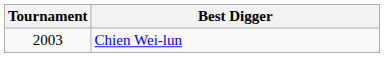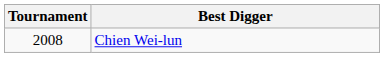Chien Wei-lun | Tournament: 2003 -> 2008
